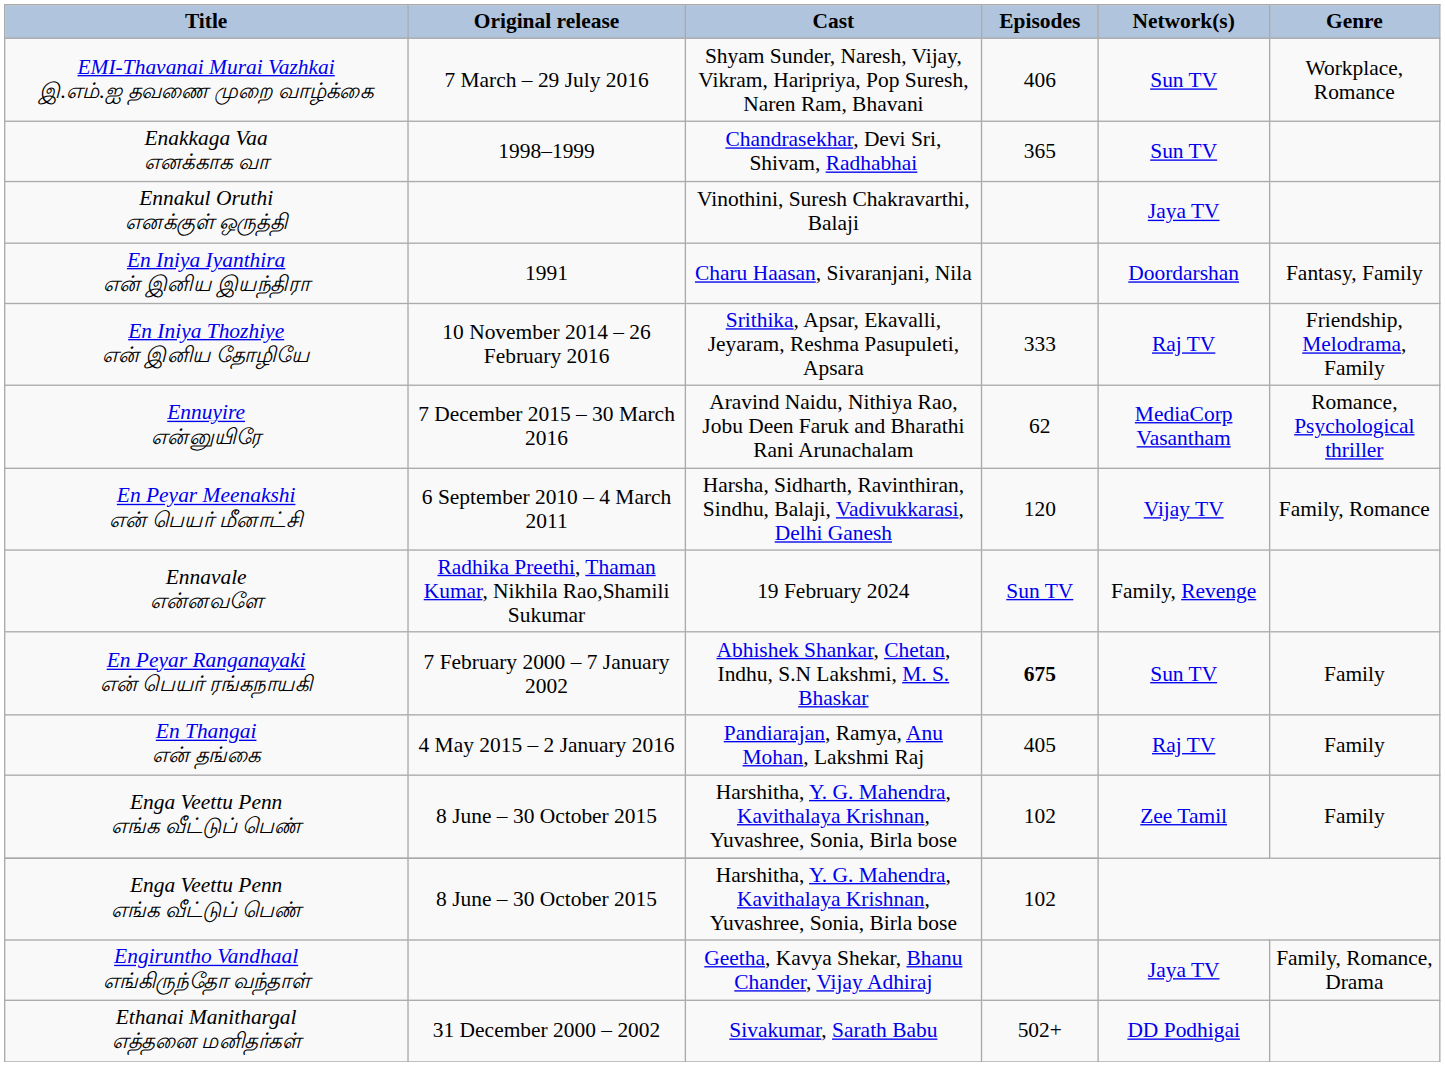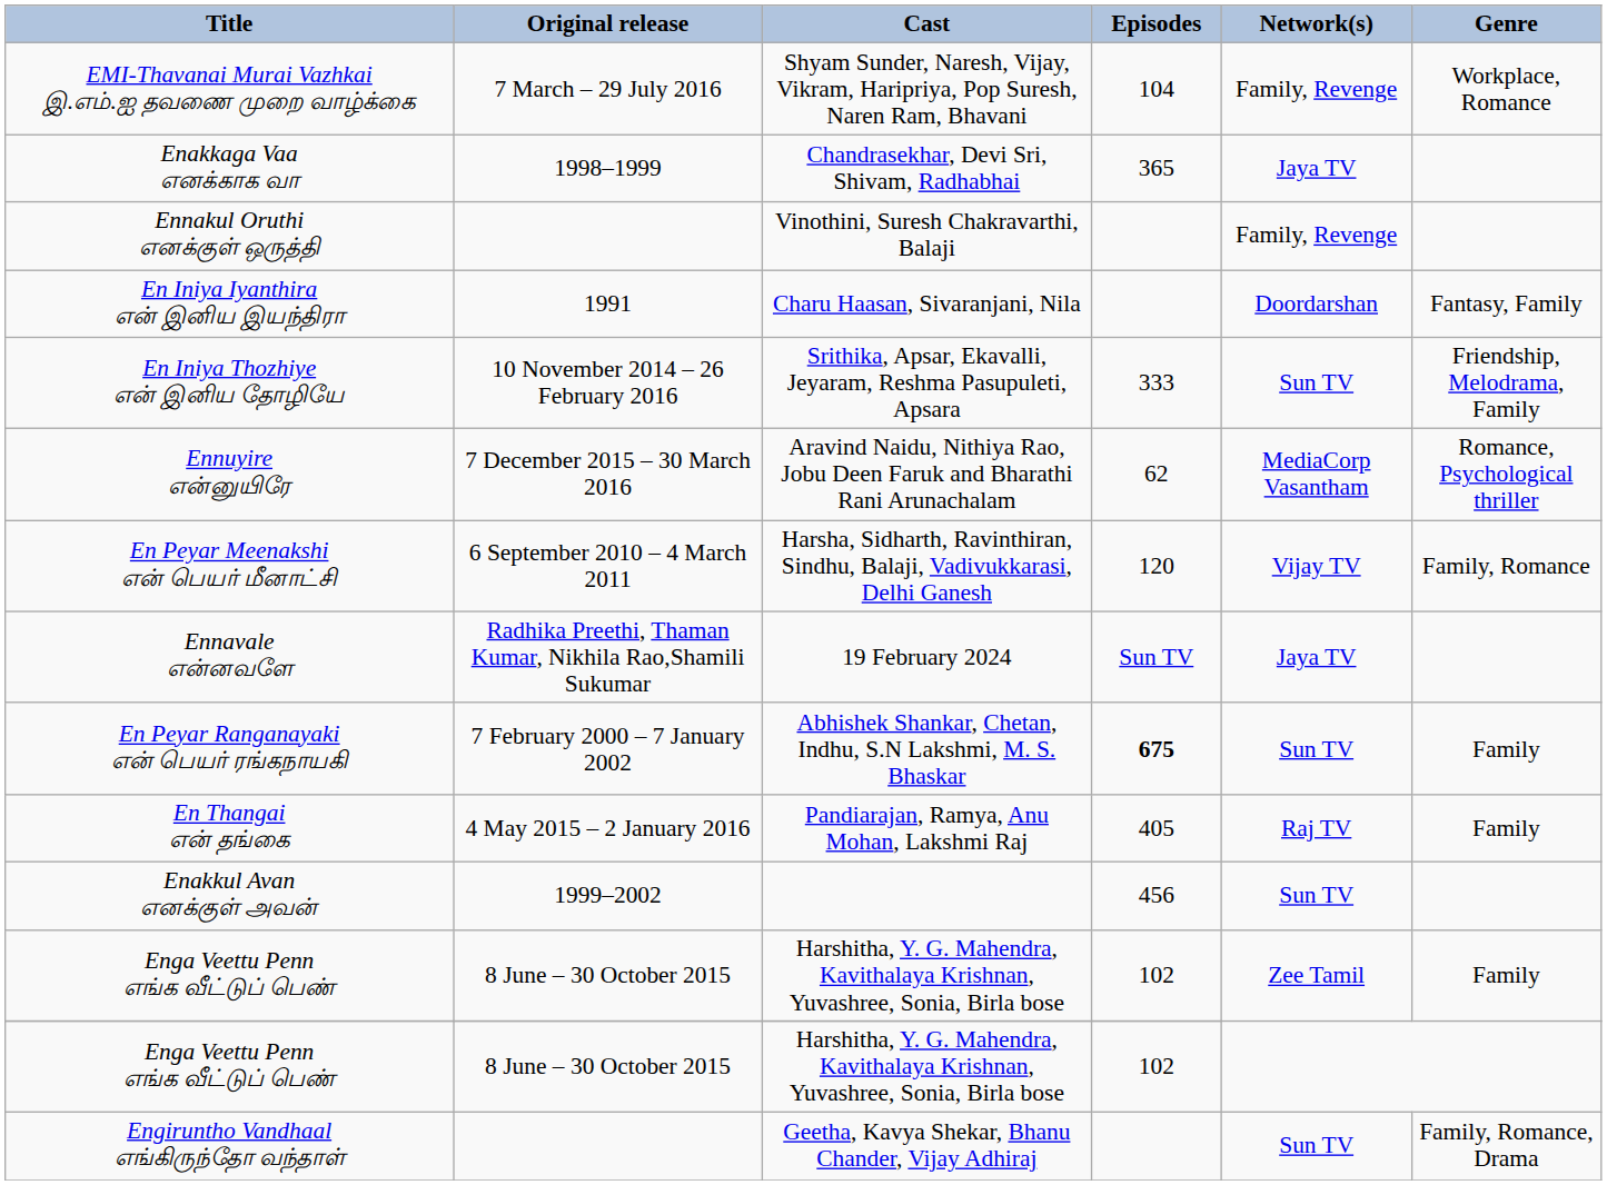EMI-Thavanai Murai Vazhkai இ.எம்.ஐ தவணை முறை வாழ்க்கை | Episodes: 406 -> 104
EMI-Thavanai Murai Vazhkai இ.எம்.ஐ தவணை முறை வாழ்க்கை | Network(s): Sun TV -> Family, Revenge
Enakkaga Vaa எனக்காக வா | Network(s): Sun TV -> Jaya TV
Ennakul Oruthi எனக்குள் ஒருத்தி | Network(s): Jaya TV -> Family, Revenge
En Iniya Thozhiye என் இனிய தோழியே | Network(s): Raj TV -> Sun TV
Ennavale என்னவளே | Network(s): Family, Revenge -> Jaya TV
+ row: Enakkul Avan எனக்குள் அவன் | 1999–2002 | 456 | Sun TV
Engiruntho Vandhaal எங்கிருந்தோ வந்தாள் | Network(s): Jaya TV -> Sun TV
- row: Ethanai Manithargal எத்தனை மனிதர்கள் | 31 December 2000 – 2002 | Sivakumar, Sarath Babu | 502+ | DD Podhigai
